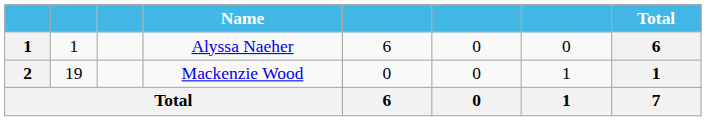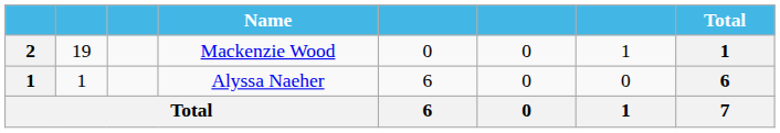rows swapped: Alyssa Naeher <-> Mackenzie Wood
